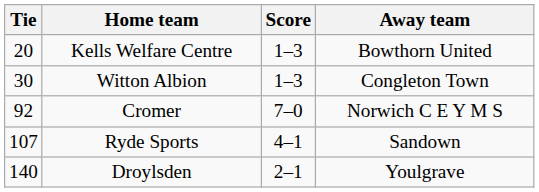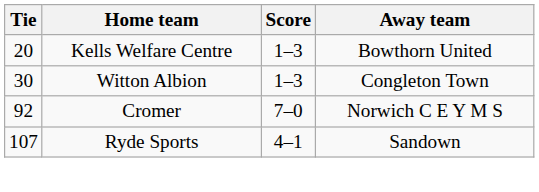- row: 140 | Droylsden | 2–1 | Youlgrave
